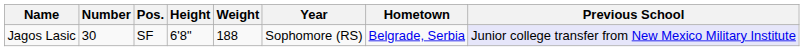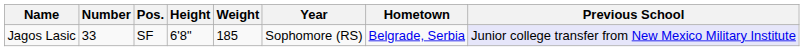Jagos Lasic | Number: 30 -> 33
Jagos Lasic | Weight: 188 -> 185
